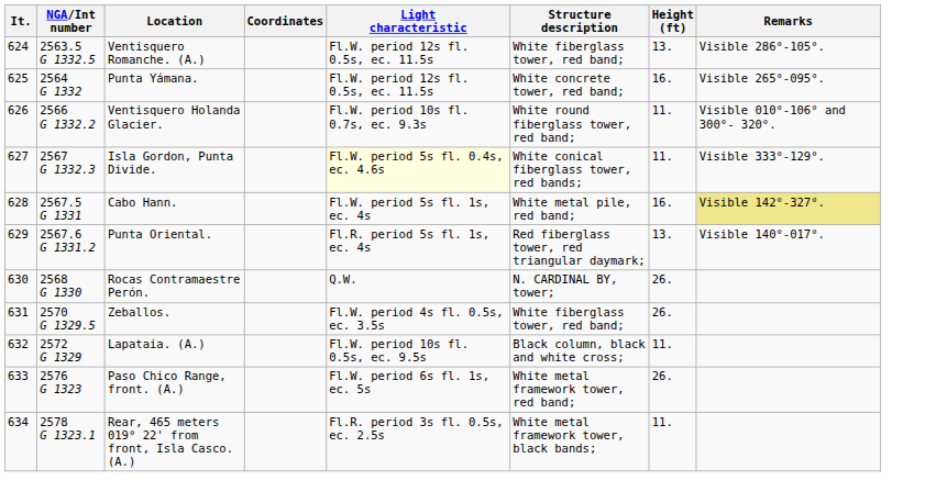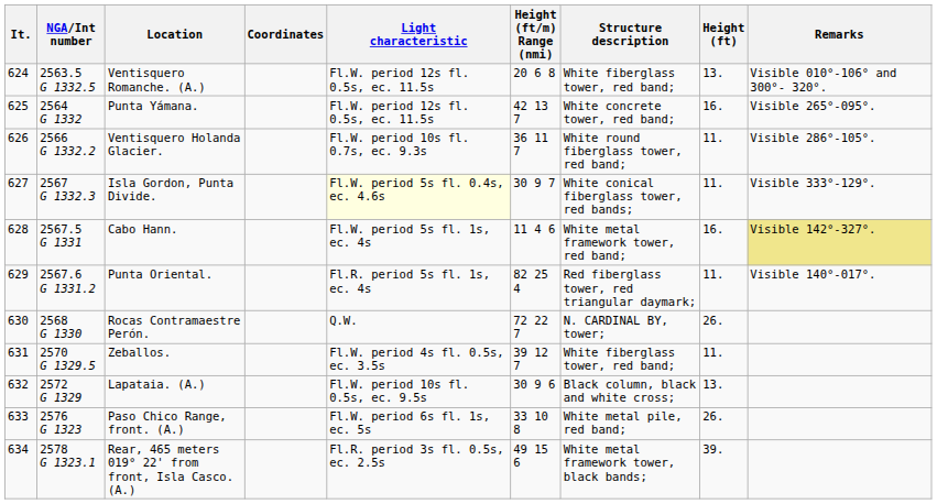+ column: Height (ft/m) Range (nmi) | 20 6 8 | 42 13 7 | 36 11 7 | 30 9 7 | 11 4 6 | 82 25 4 | 72 22 7 | 39 12 7 | 30 9 6 | 33 10 8 | 49 15 6
Ventisquero Romanche. (A.) | Remarks: Visible 286°-105°. -> Visible 010°-106° and 300°- 320°.
Ventisquero Holanda Glacier. | Remarks: Visible 010°-106° and 300°- 320°. -> Visible 286°-105°.
Cabo Hann. | Structure description: White metal pile, red band; -> White metal framework tower, red band;
Punta Oriental. | Height (ft): 13. -> 11.
Zeballos. | Height (ft): 26. -> 11.
Lapataia. (A.) | Height (ft): 11. -> 13.
Paso Chico Range, front. (A.) | Structure description: White metal framework tower, red band; -> White metal pile, red band;
Rear, 465 meters 019° 22' from front, Isla Casco. (A.) | Height (ft): 11. -> 39.
